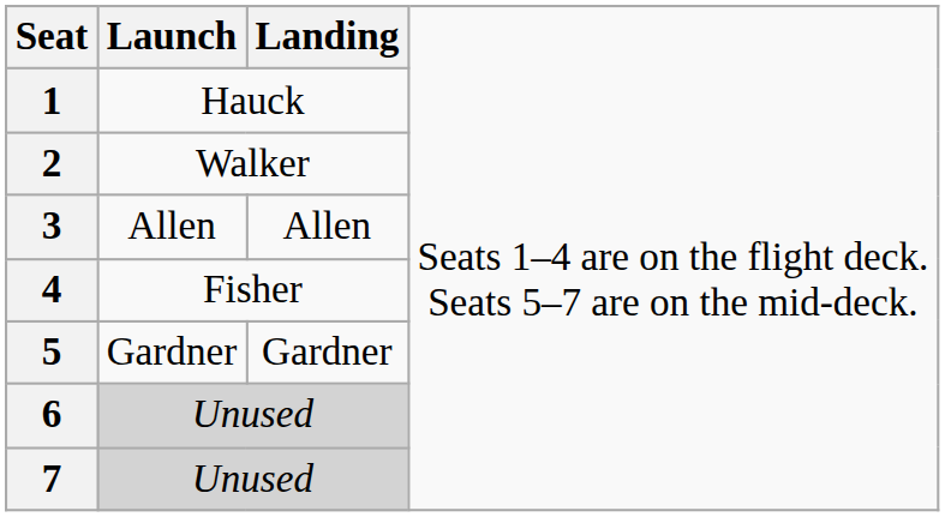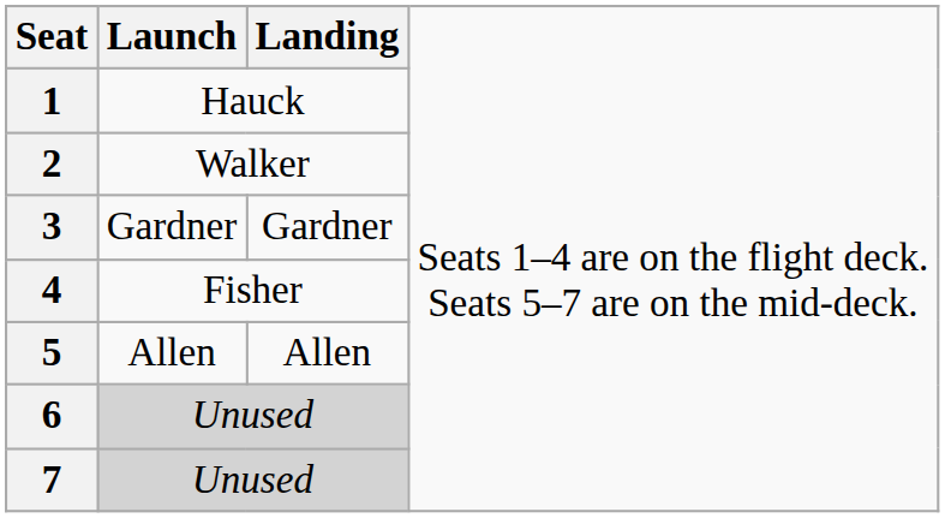3 | column 2: Allen -> Gardner
3 | column 3: Allen -> Gardner
5 | column 2: Gardner -> Allen
5 | column 3: Gardner -> Allen
